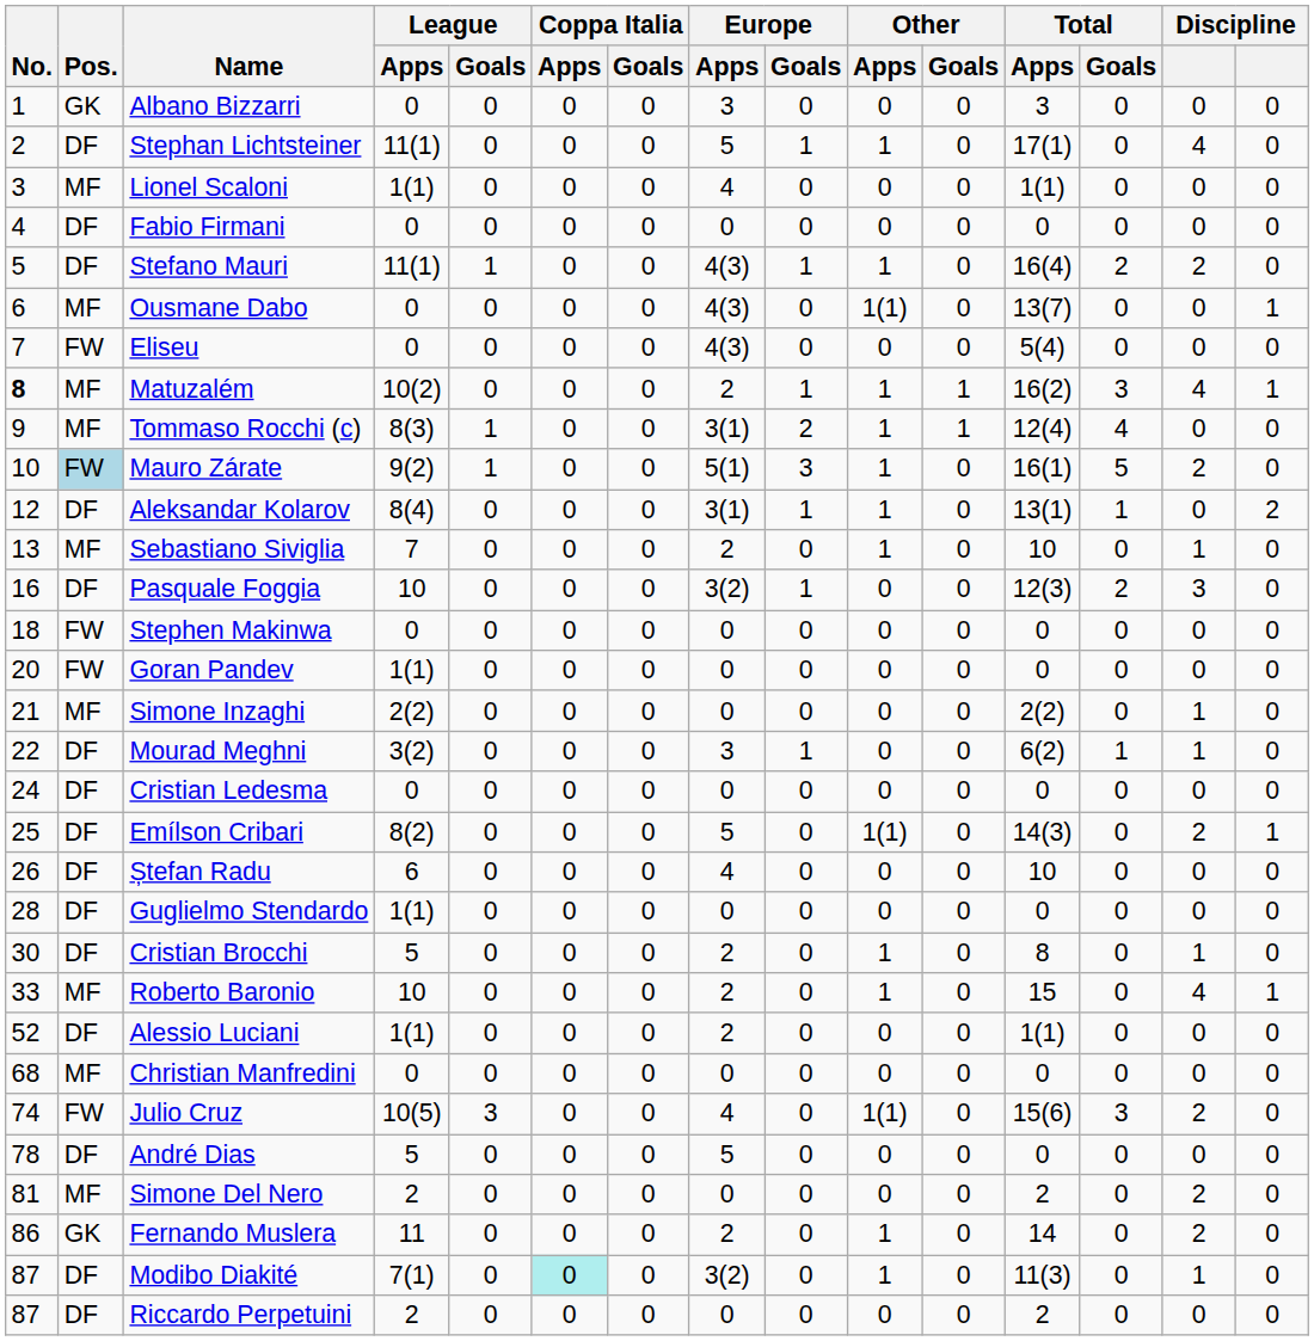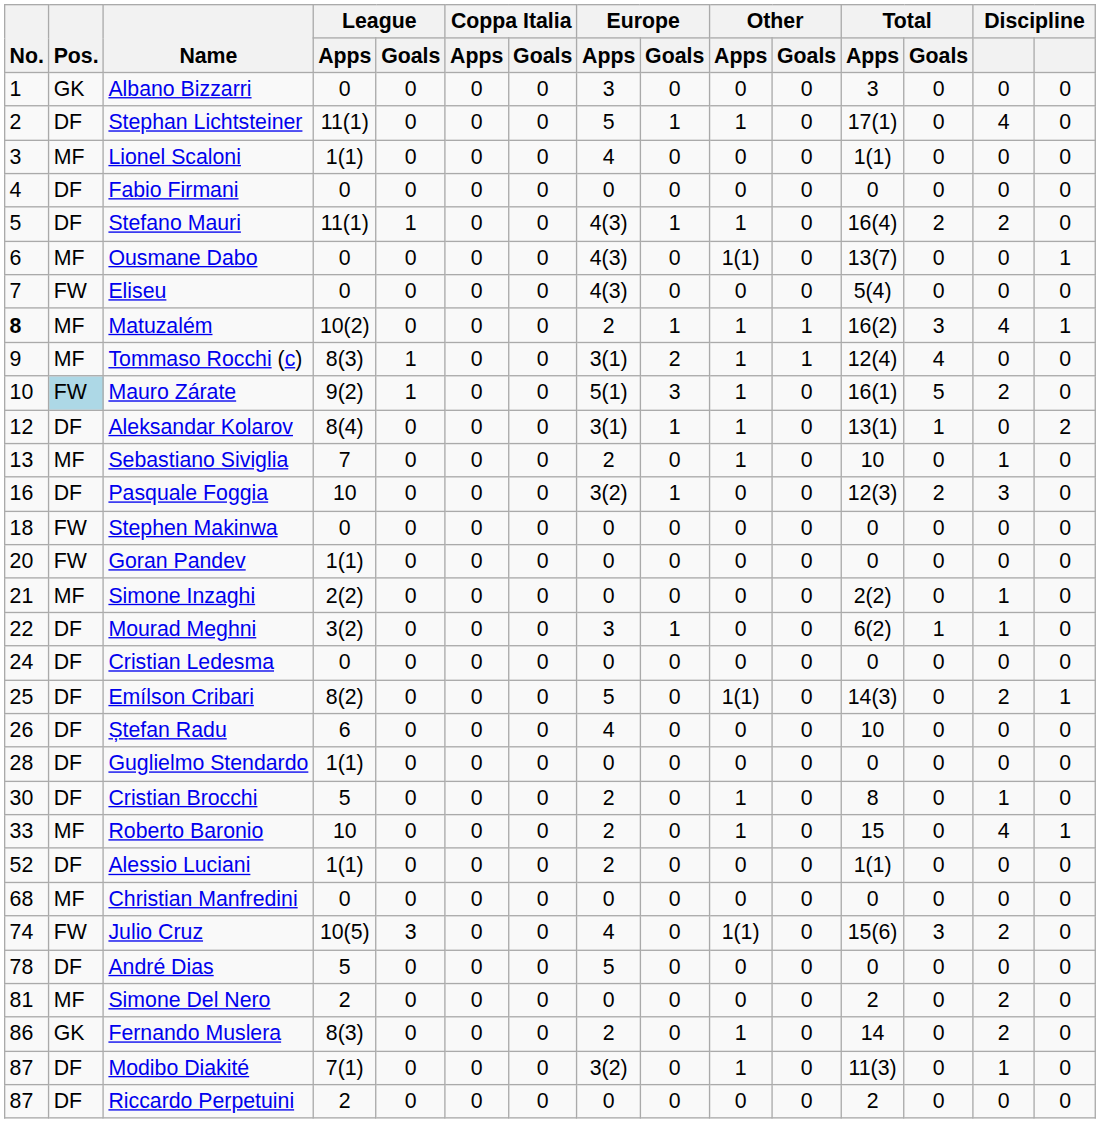Fernando Muslera | League / Apps: 11 -> 8(3)
Modibo Diakité | Coppa Italia / Apps: paleturquoise background -> no background
